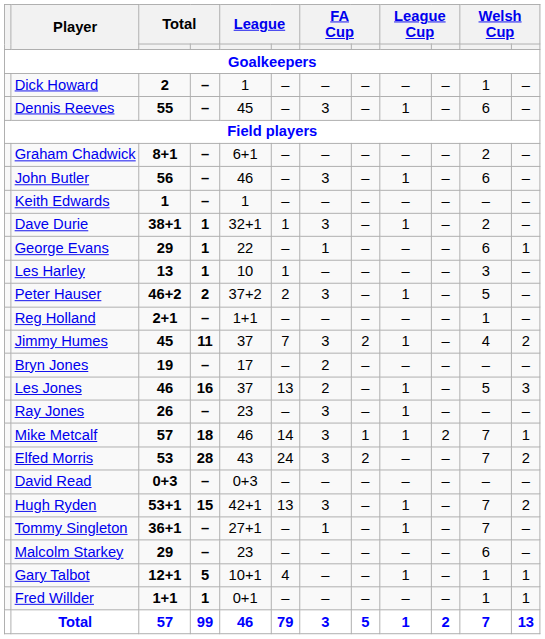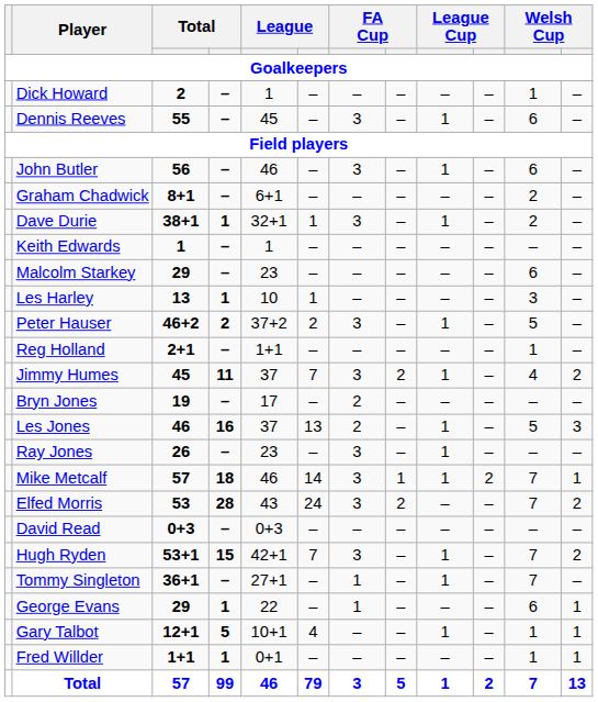rows swapped: John Butler <-> Graham Chadwick
rows swapped: Dave Durie <-> Keith Edwards
rows swapped: George Evans <-> Malcolm Starkey
Hugh Ryden | column 6: 13 -> 7
